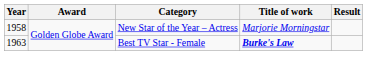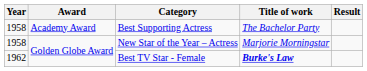+ row: 1958 | Academy Award | Best Supporting Actress | The Bachelor Party
Best TV Star - Female | Year: 1963 -> 1962
